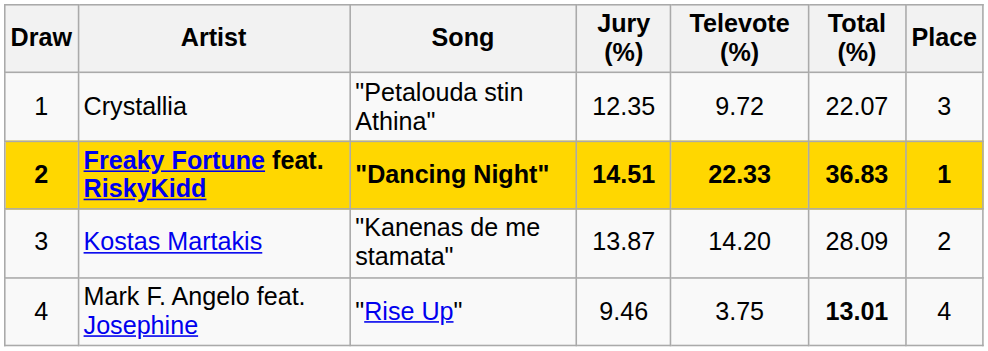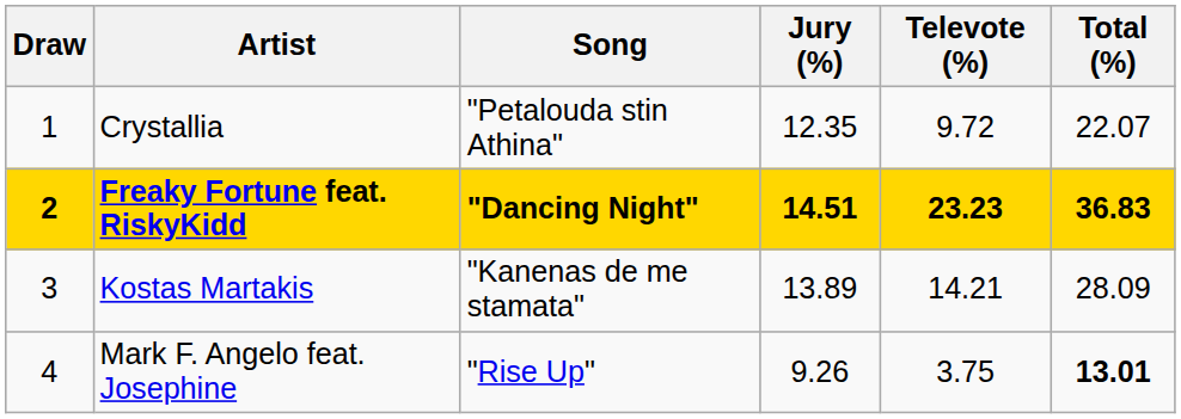- column: Place | 3 | 1 | 2 | 4
Freaky Fortune feat. RiskyKidd | Televote (%): 22.33 -> 23.23
Kostas Martakis | Jury (%): 13.87 -> 13.89
Kostas Martakis | Televote (%): 14.20 -> 14.21
Mark F. Angelo feat. Josephine | Jury (%): 9.46 -> 9.26
